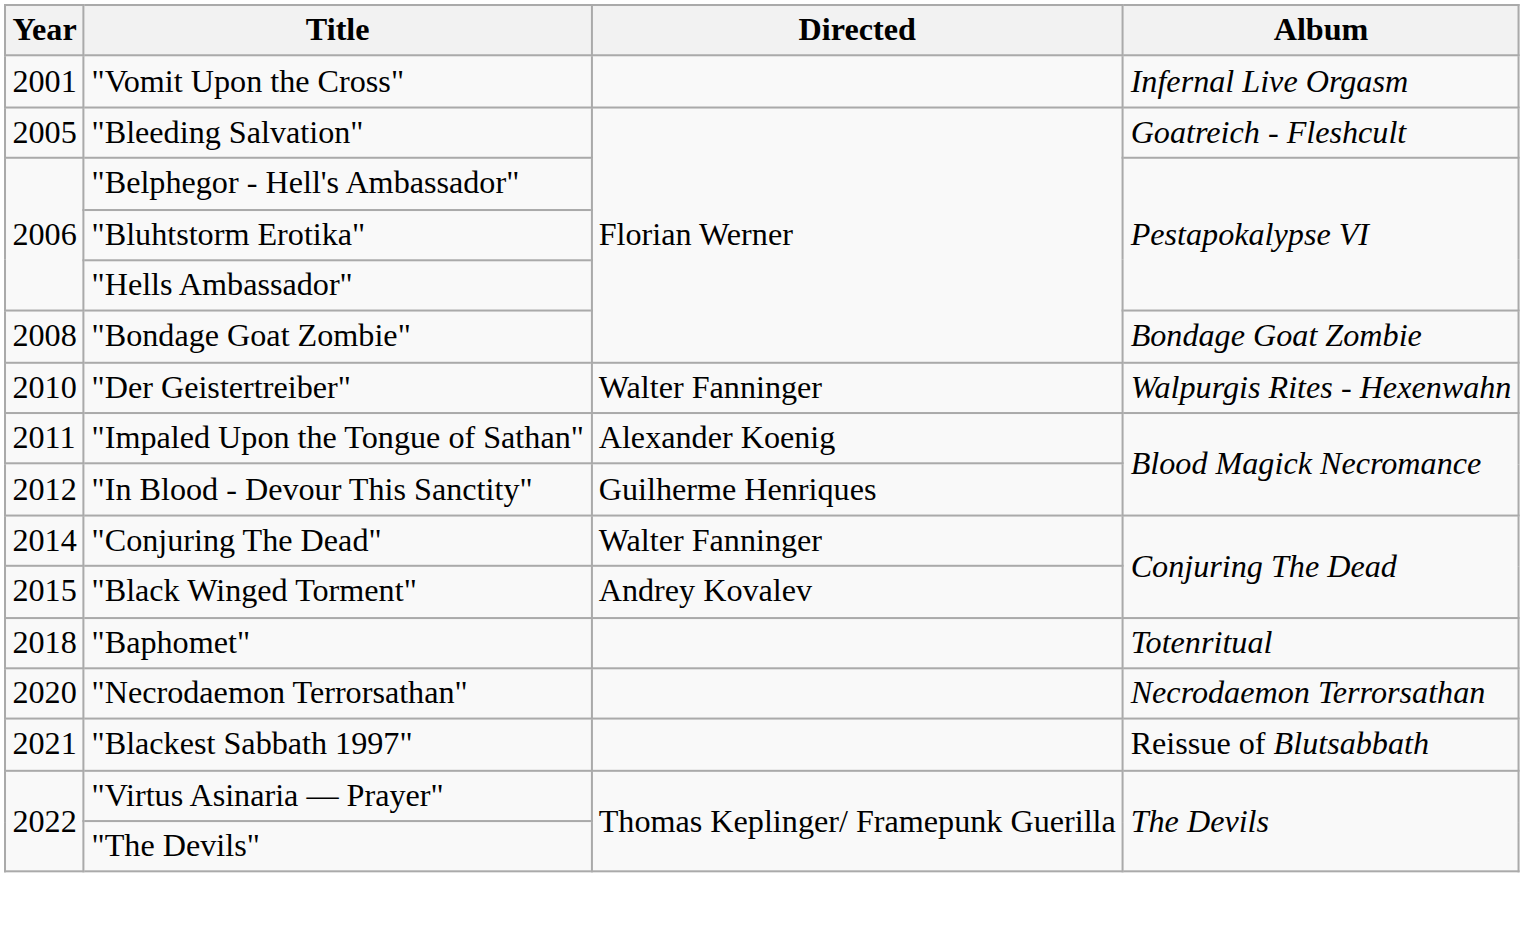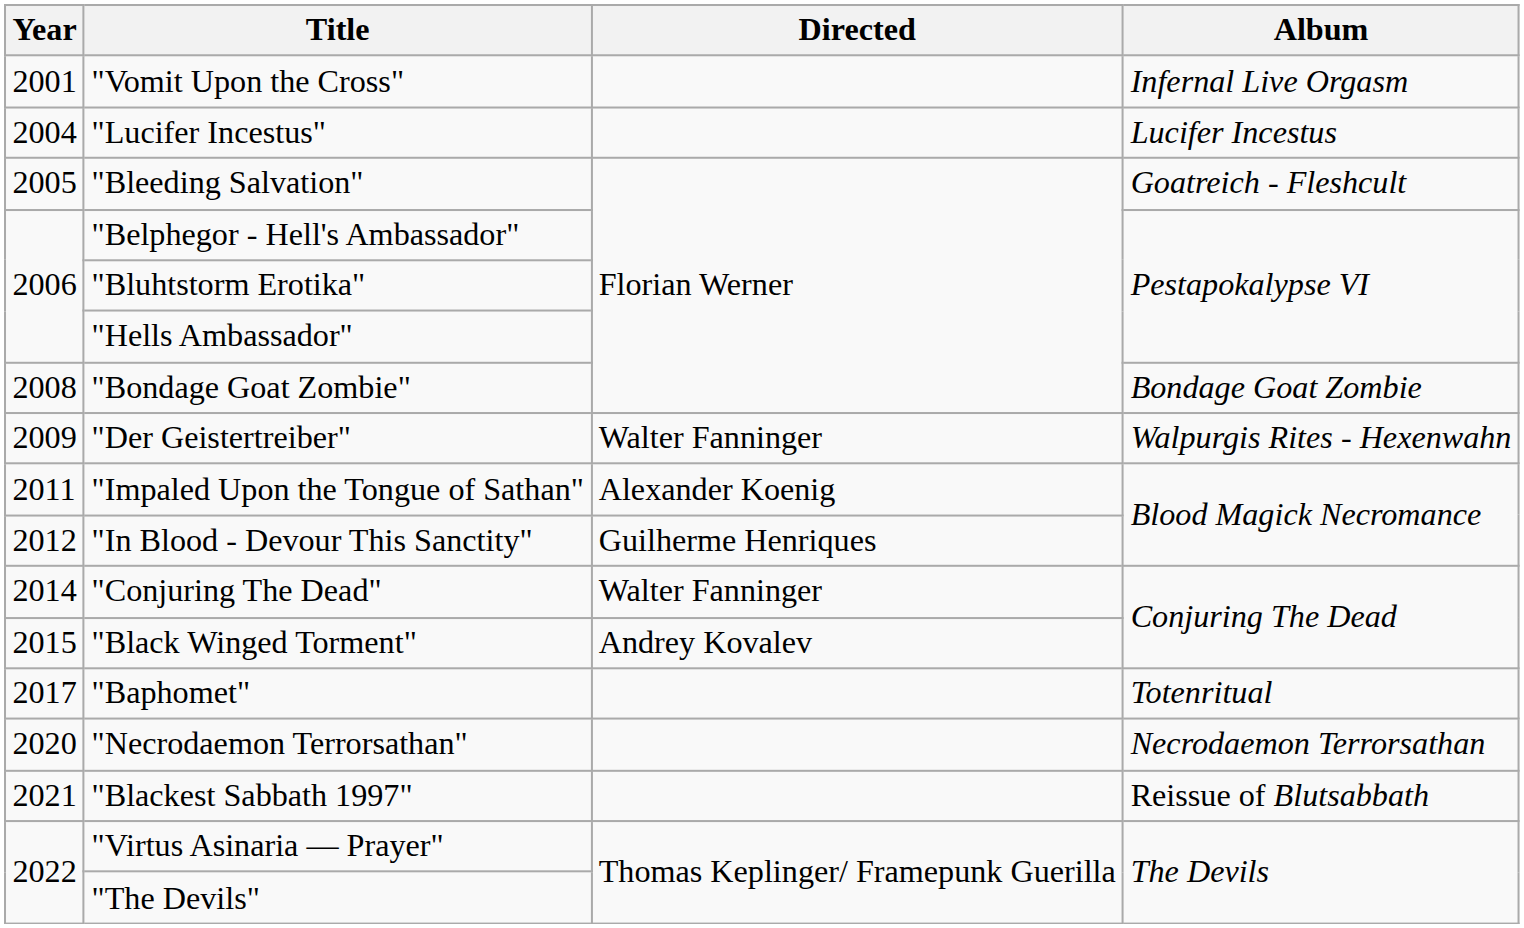+ row: 2004 | "Lucifer Incestus" | Lucifer Incestus
"Der Geistertreiber" | Year: 2010 -> 2009
"Baphomet" | Year: 2018 -> 2017
